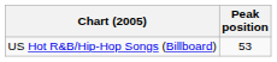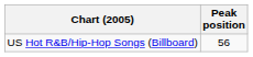US Hot R&B/Hip-Hop Songs (Billboard) | Peak position: 53 -> 56
